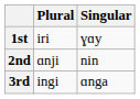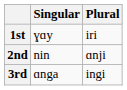columns swapped: Singular <-> Plural
